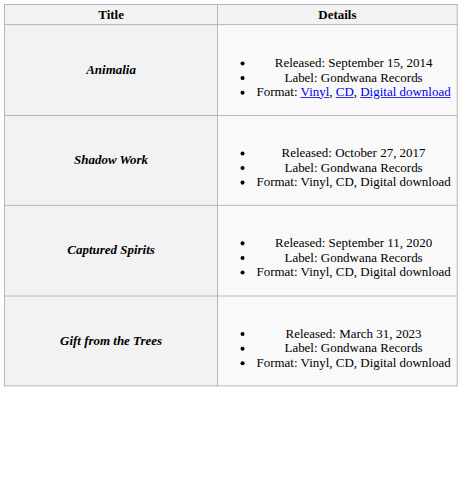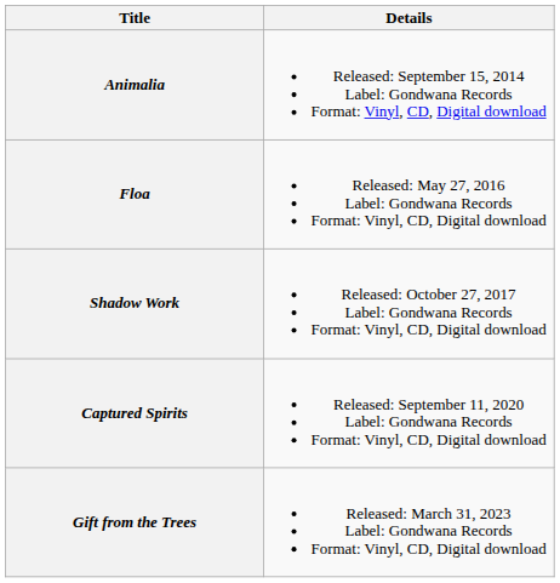+ row: Floa | Released: May 27, 2016 Label: Gondwana Records Format: Vinyl, CD, Digital download
